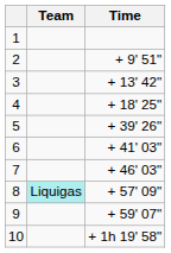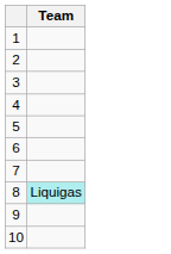- column: Time | + 9' 51" | + 13' 42" | + 18' 25" | + 39' 26" | + 41' 03" | + 46' 03" | + 57' 09" | + 59' 07" | + 1h 19' 58"
